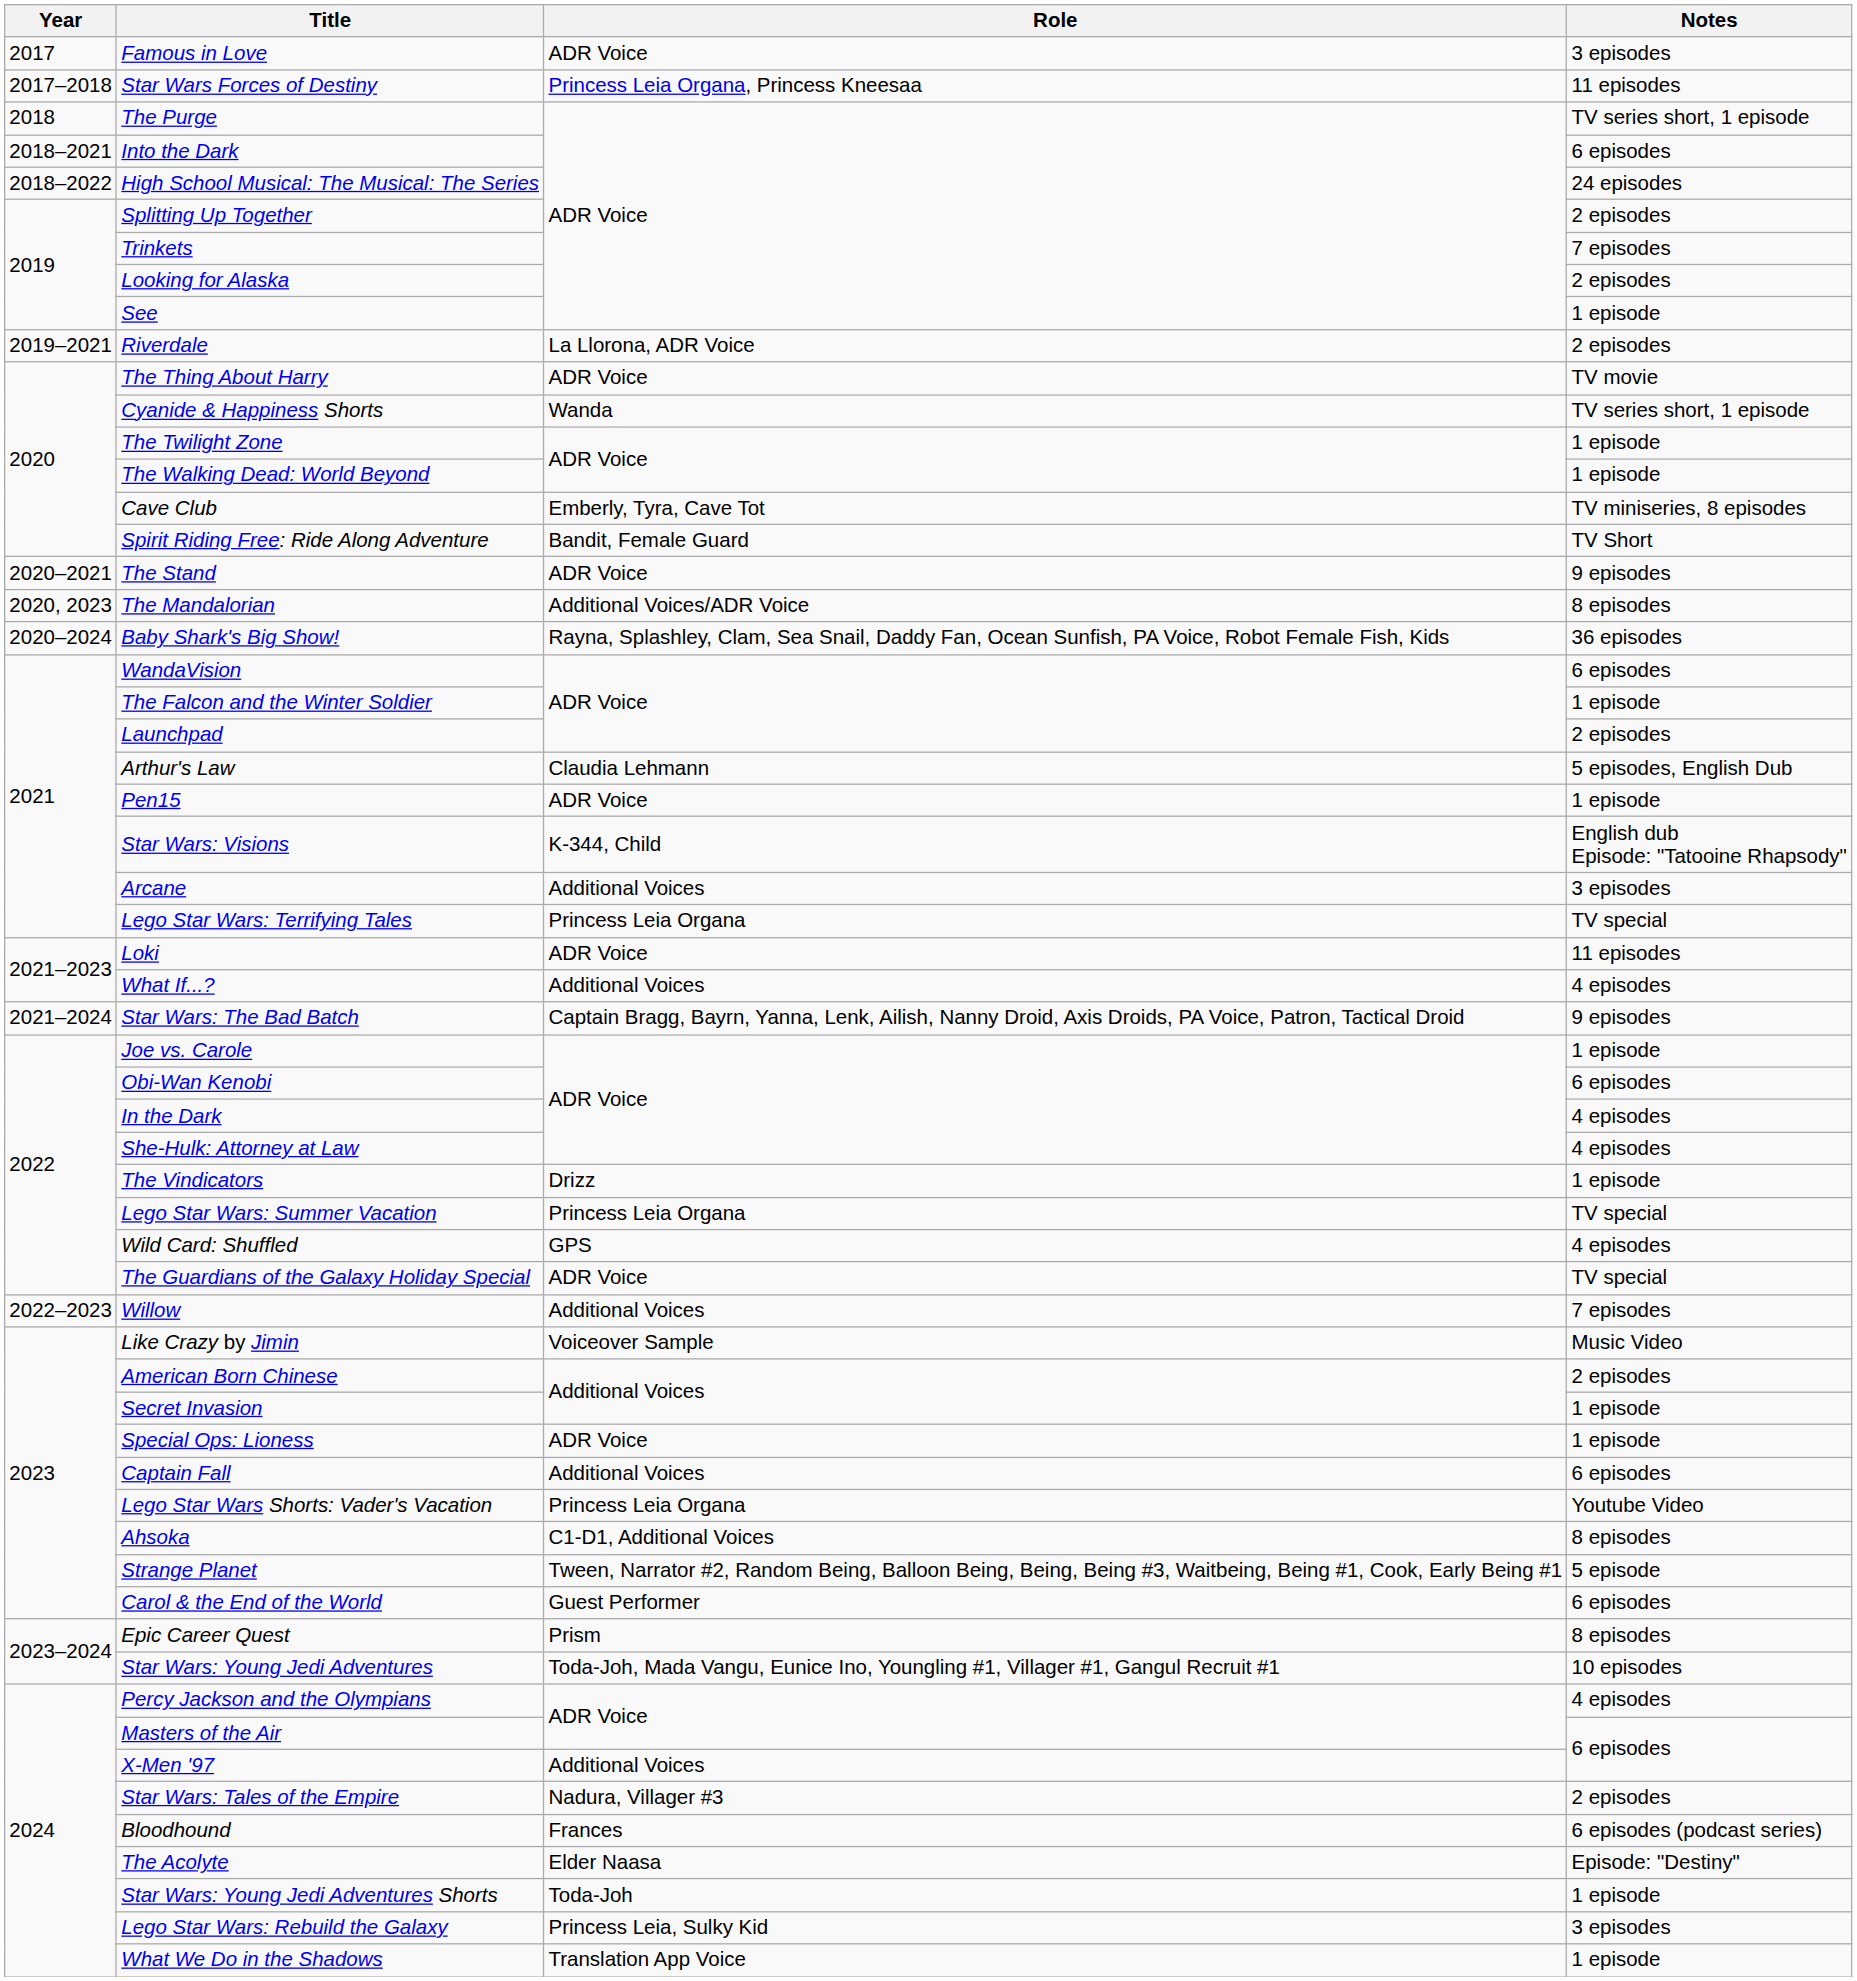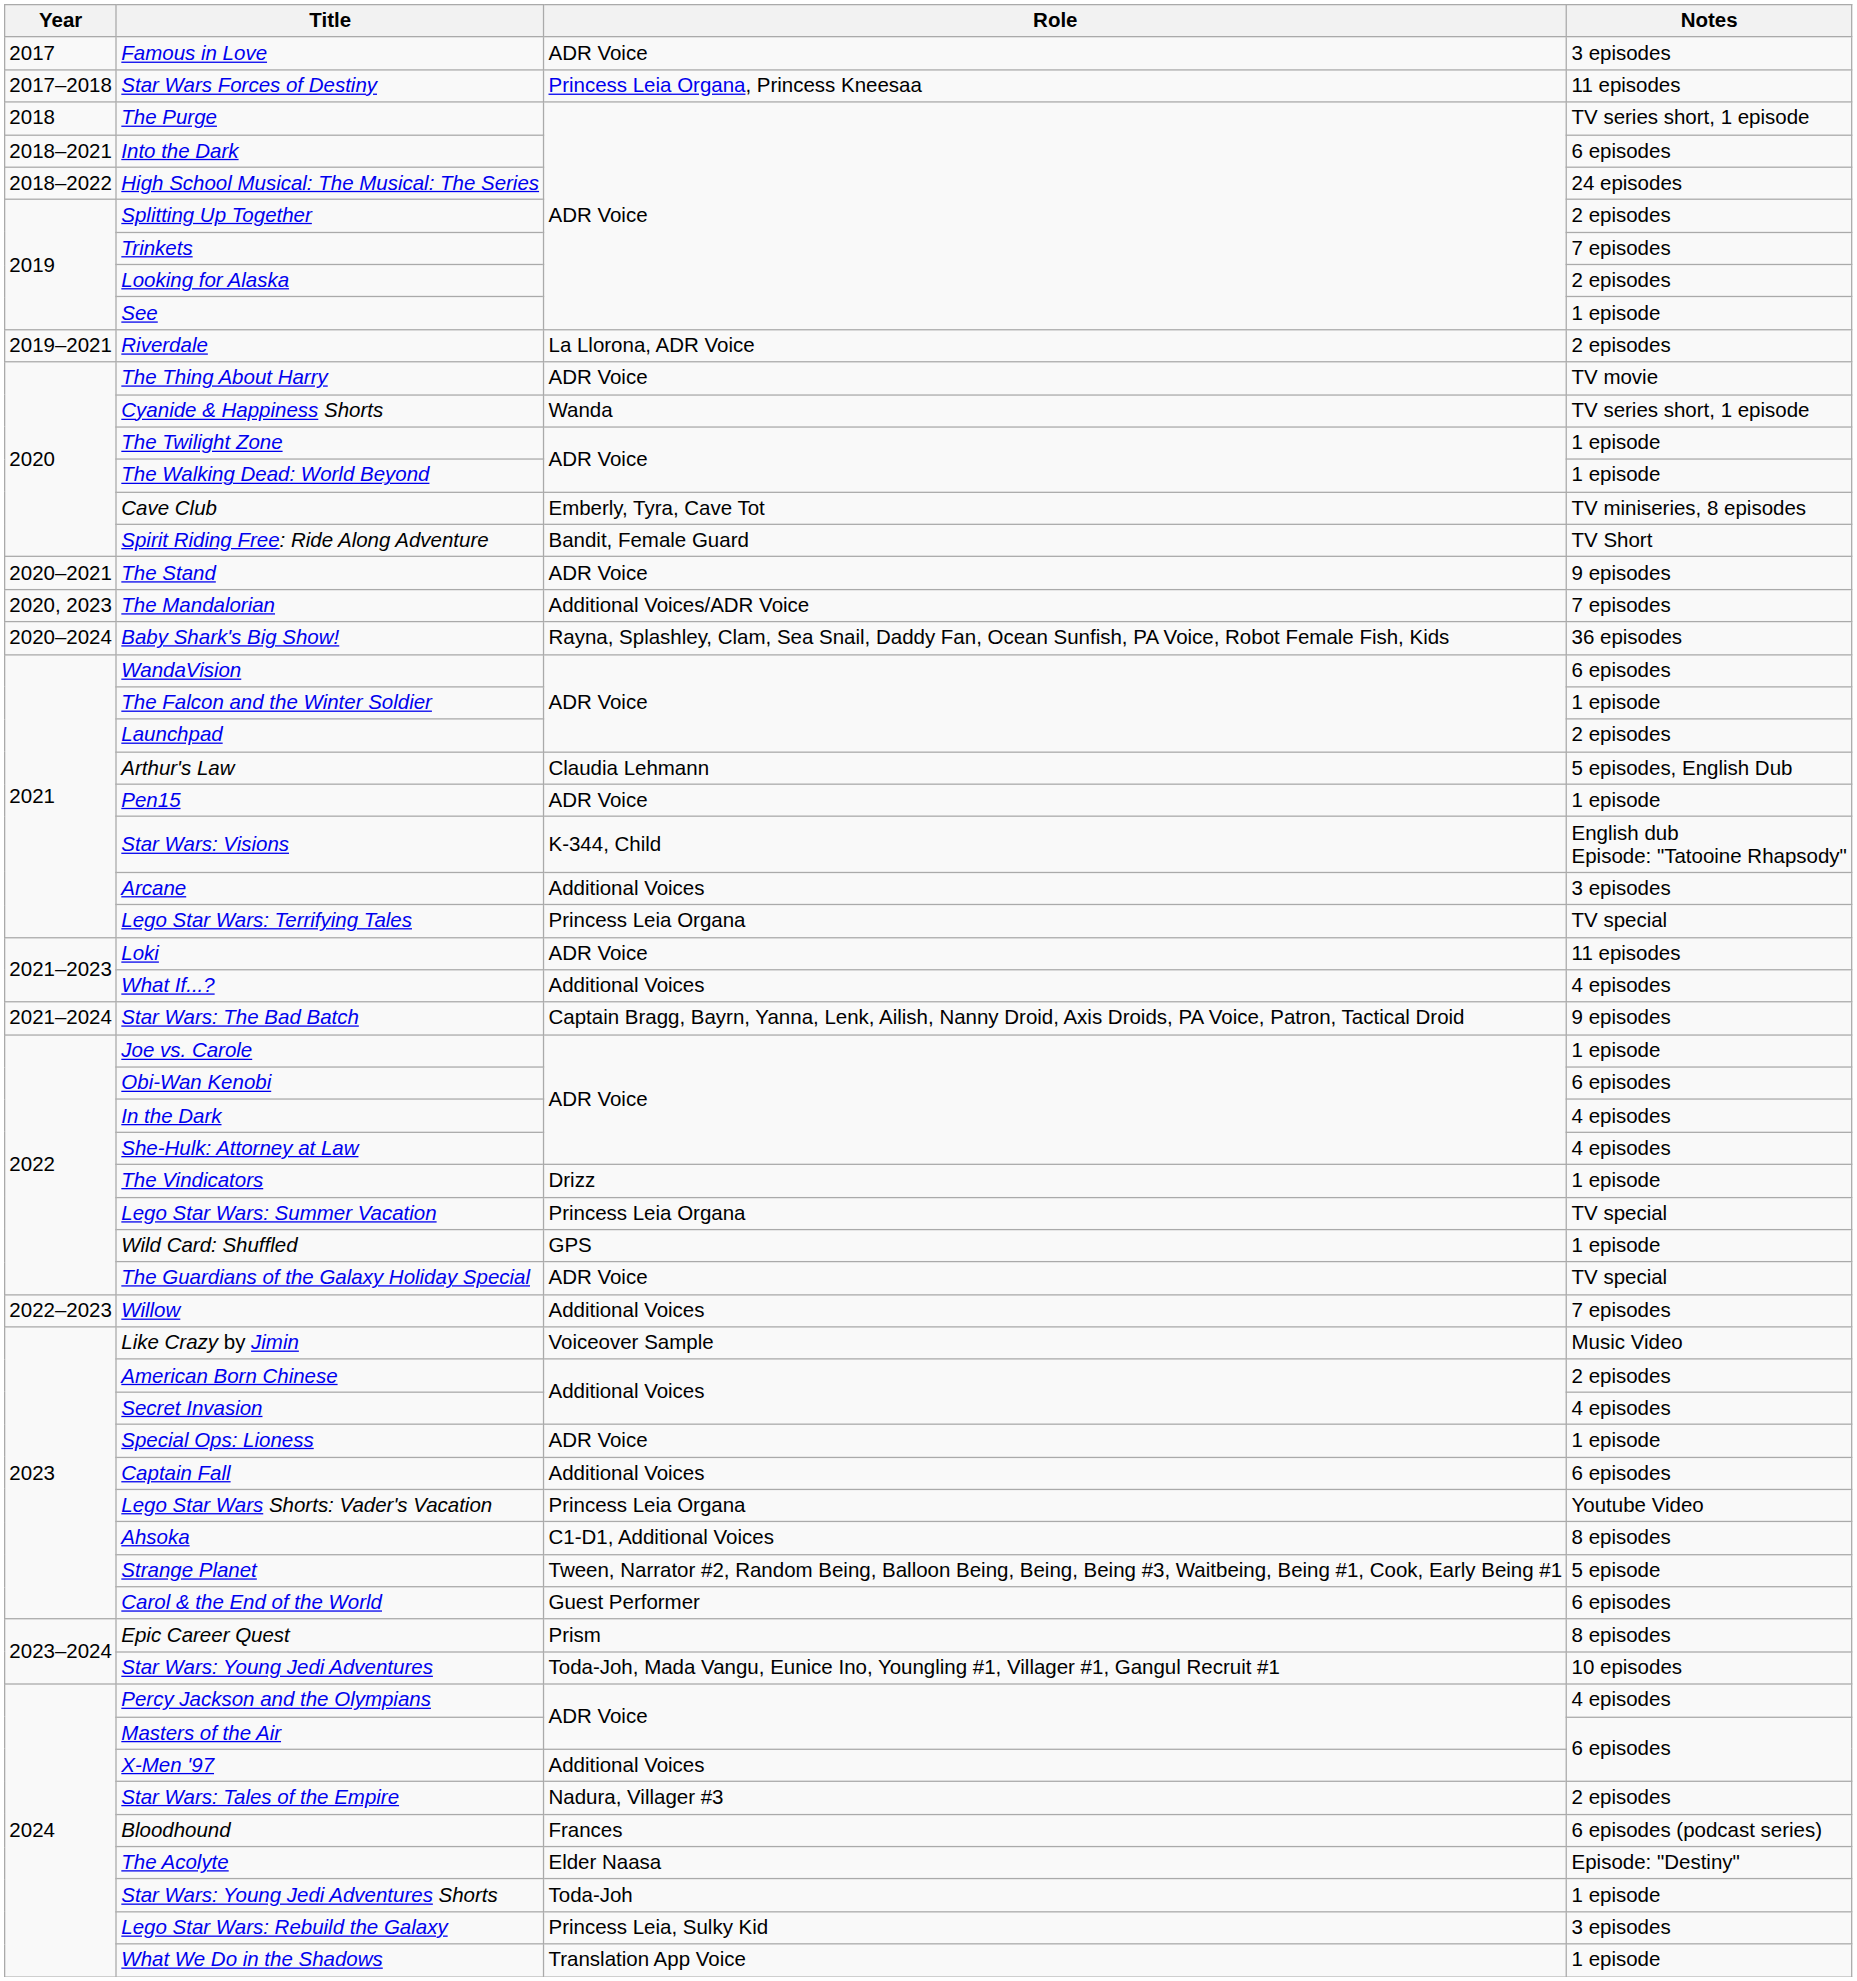The Mandalorian | Notes: 8 episodes -> 7 episodes
Wild Card: Shuffled | Notes: 4 episodes -> 1 episode
Secret Invasion | Notes: 1 episode -> 4 episodes
